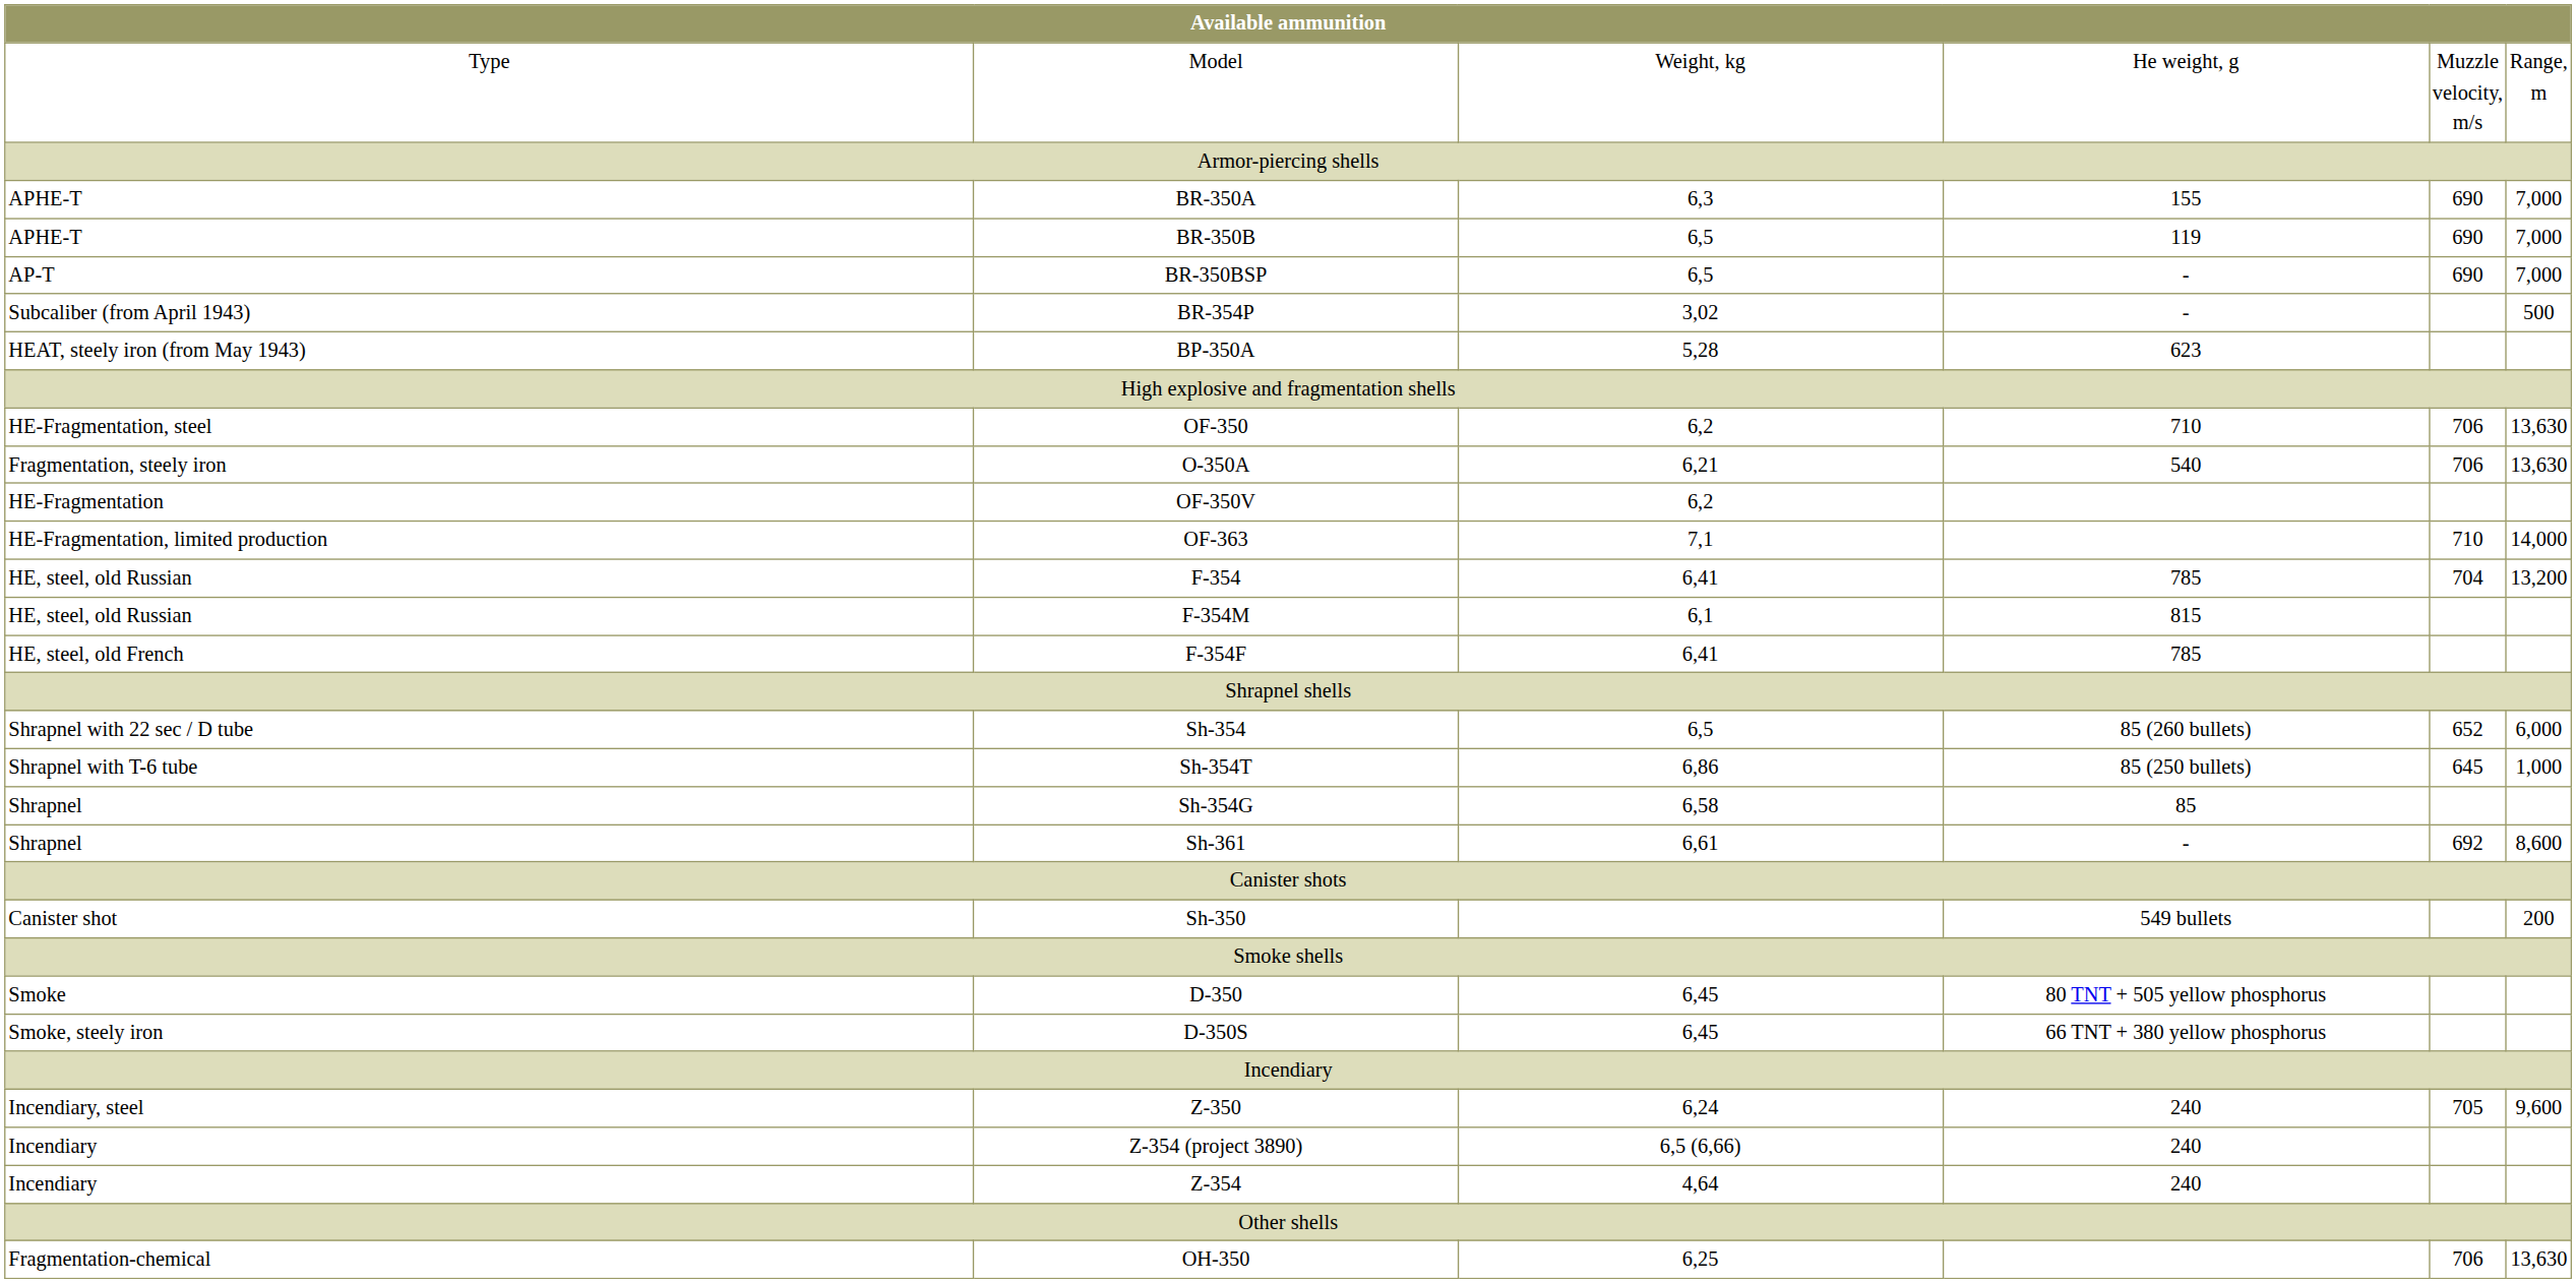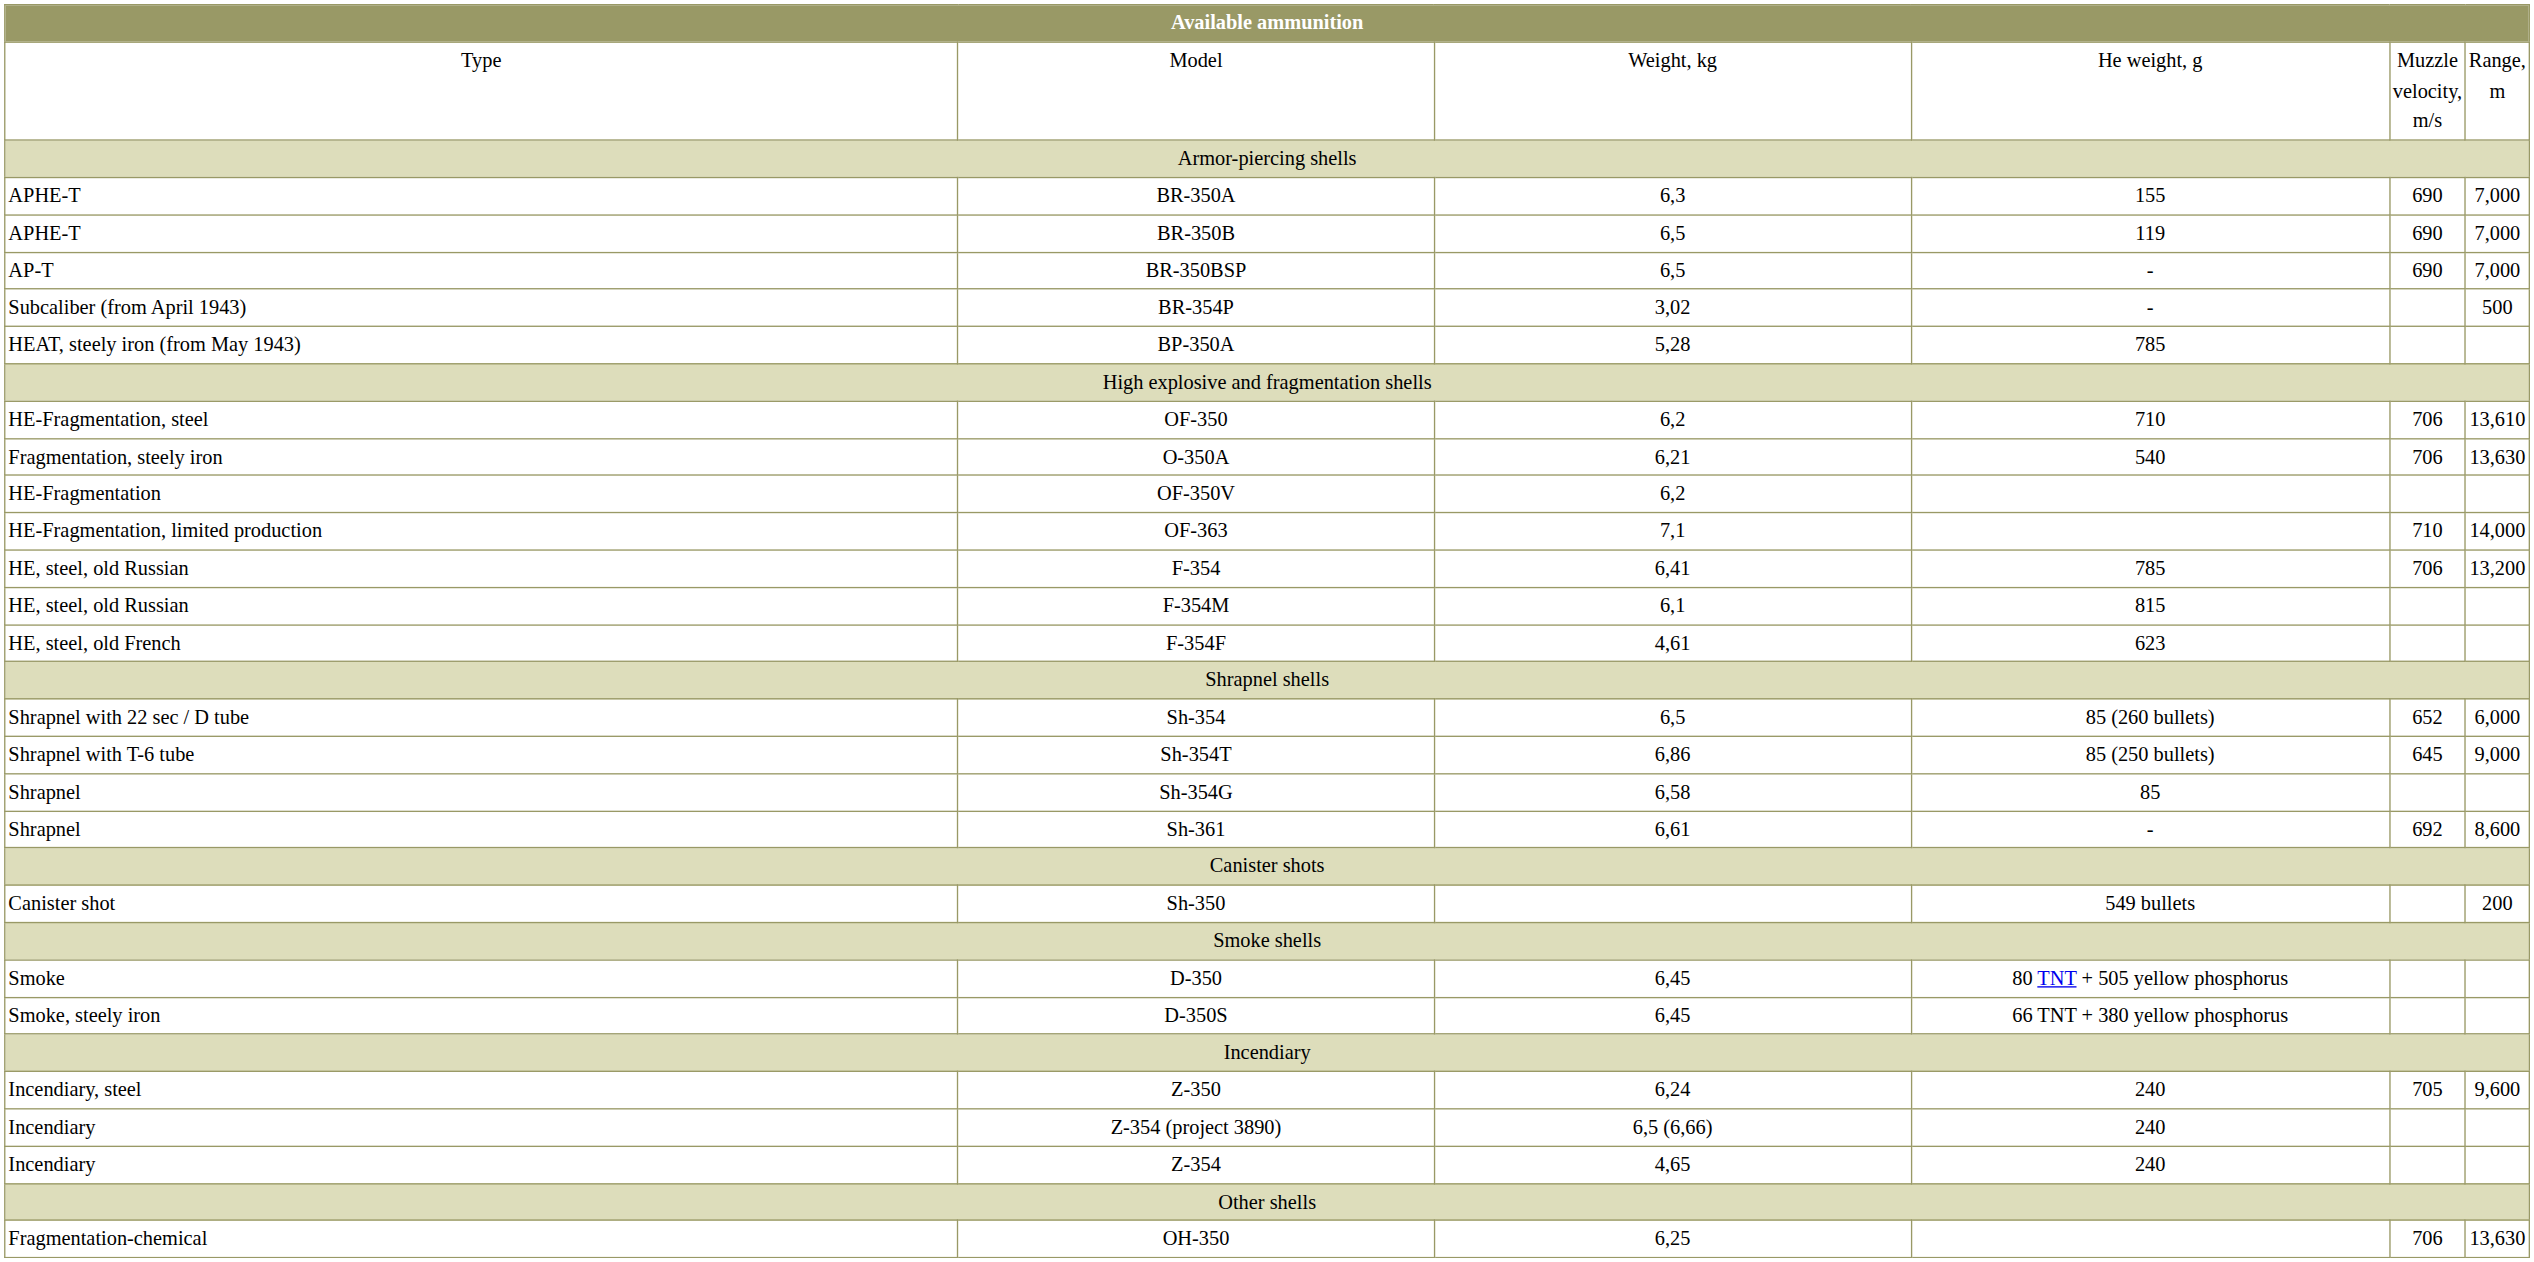BP-350A | column 4: 623 -> 785
OF-350 | column 6: 13,630 -> 13,610
F-354 | column 5: 704 -> 706
F-354F | column 3: 6,41 -> 4,61
F-354F | column 4: 785 -> 623
Sh-354T | column 6: 1,000 -> 9,000
Z-354 | column 3: 4,64 -> 4,65
